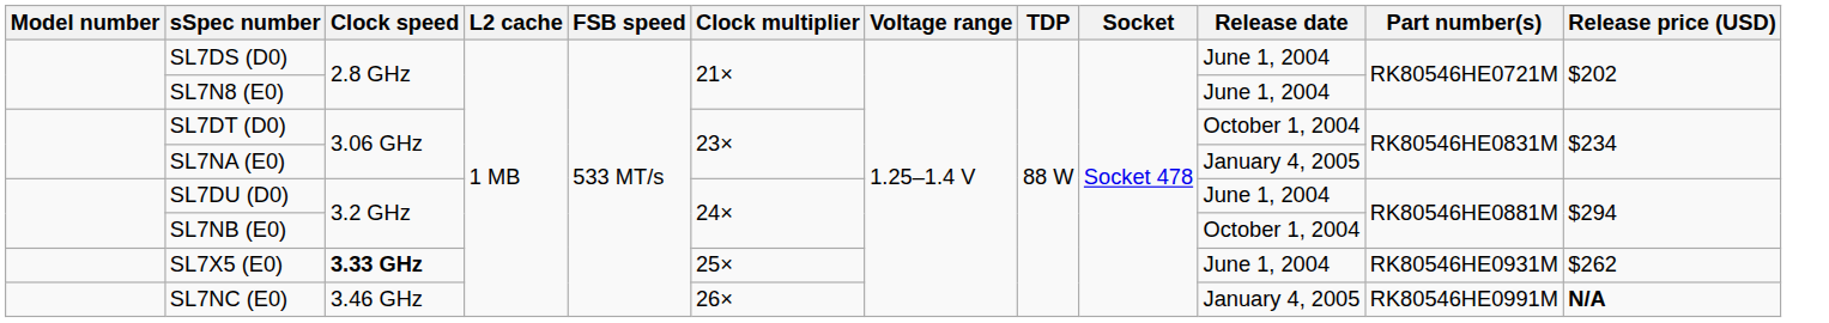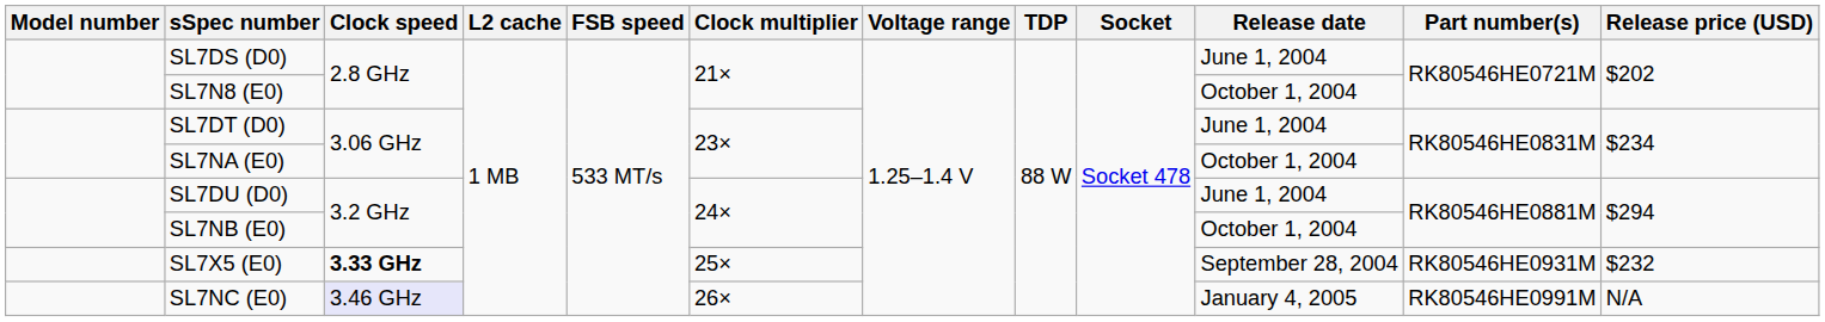SL7N8 (E0) | Release date: June 1, 2004 -> October 1, 2004
SL7DT (D0) | Release date: October 1, 2004 -> June 1, 2004
SL7NA (E0) | Release date: January 4, 2005 -> October 1, 2004
SL7X5 (E0) | Release date: June 1, 2004 -> September 28, 2004
SL7X5 (E0) | Release price (USD): $262 -> $232
SL7NC (E0) | Clock speed: no background -> lavender background
SL7NC (E0) | Release price (USD): bold -> normal
